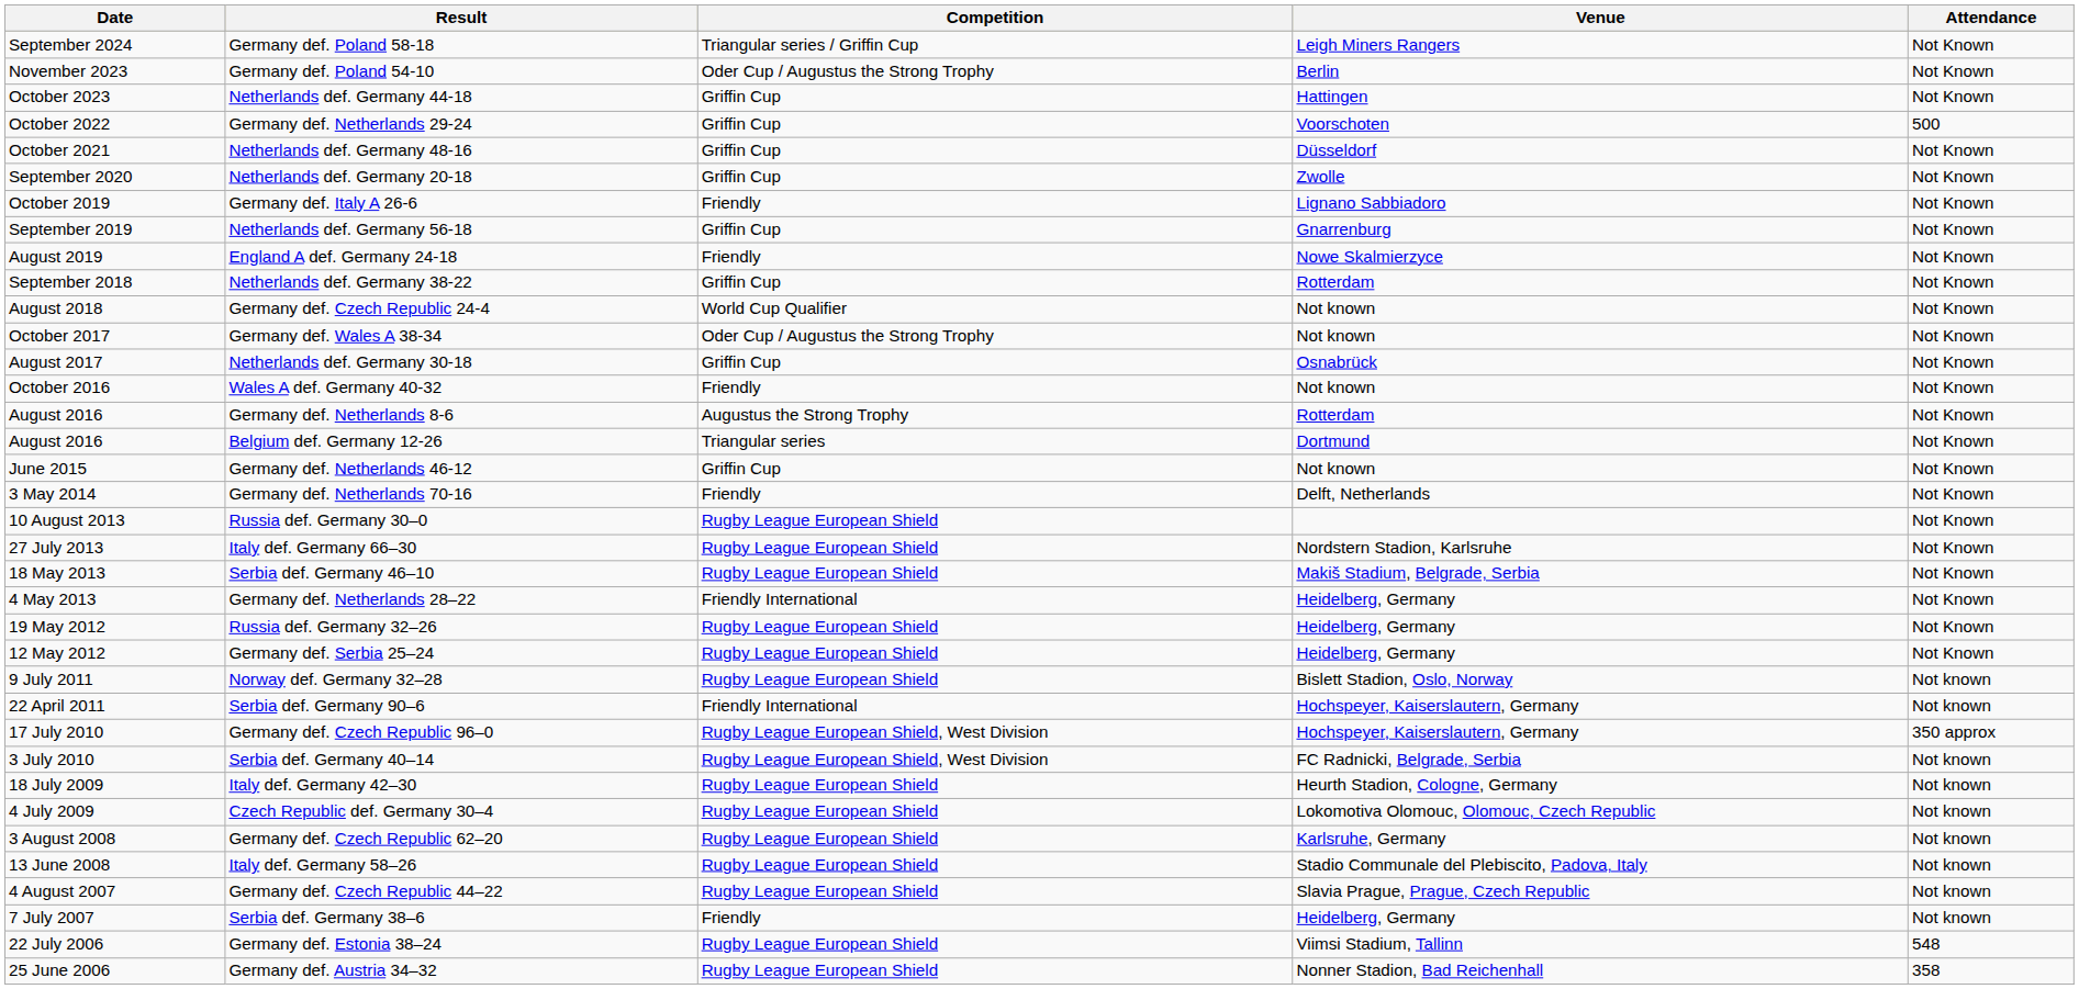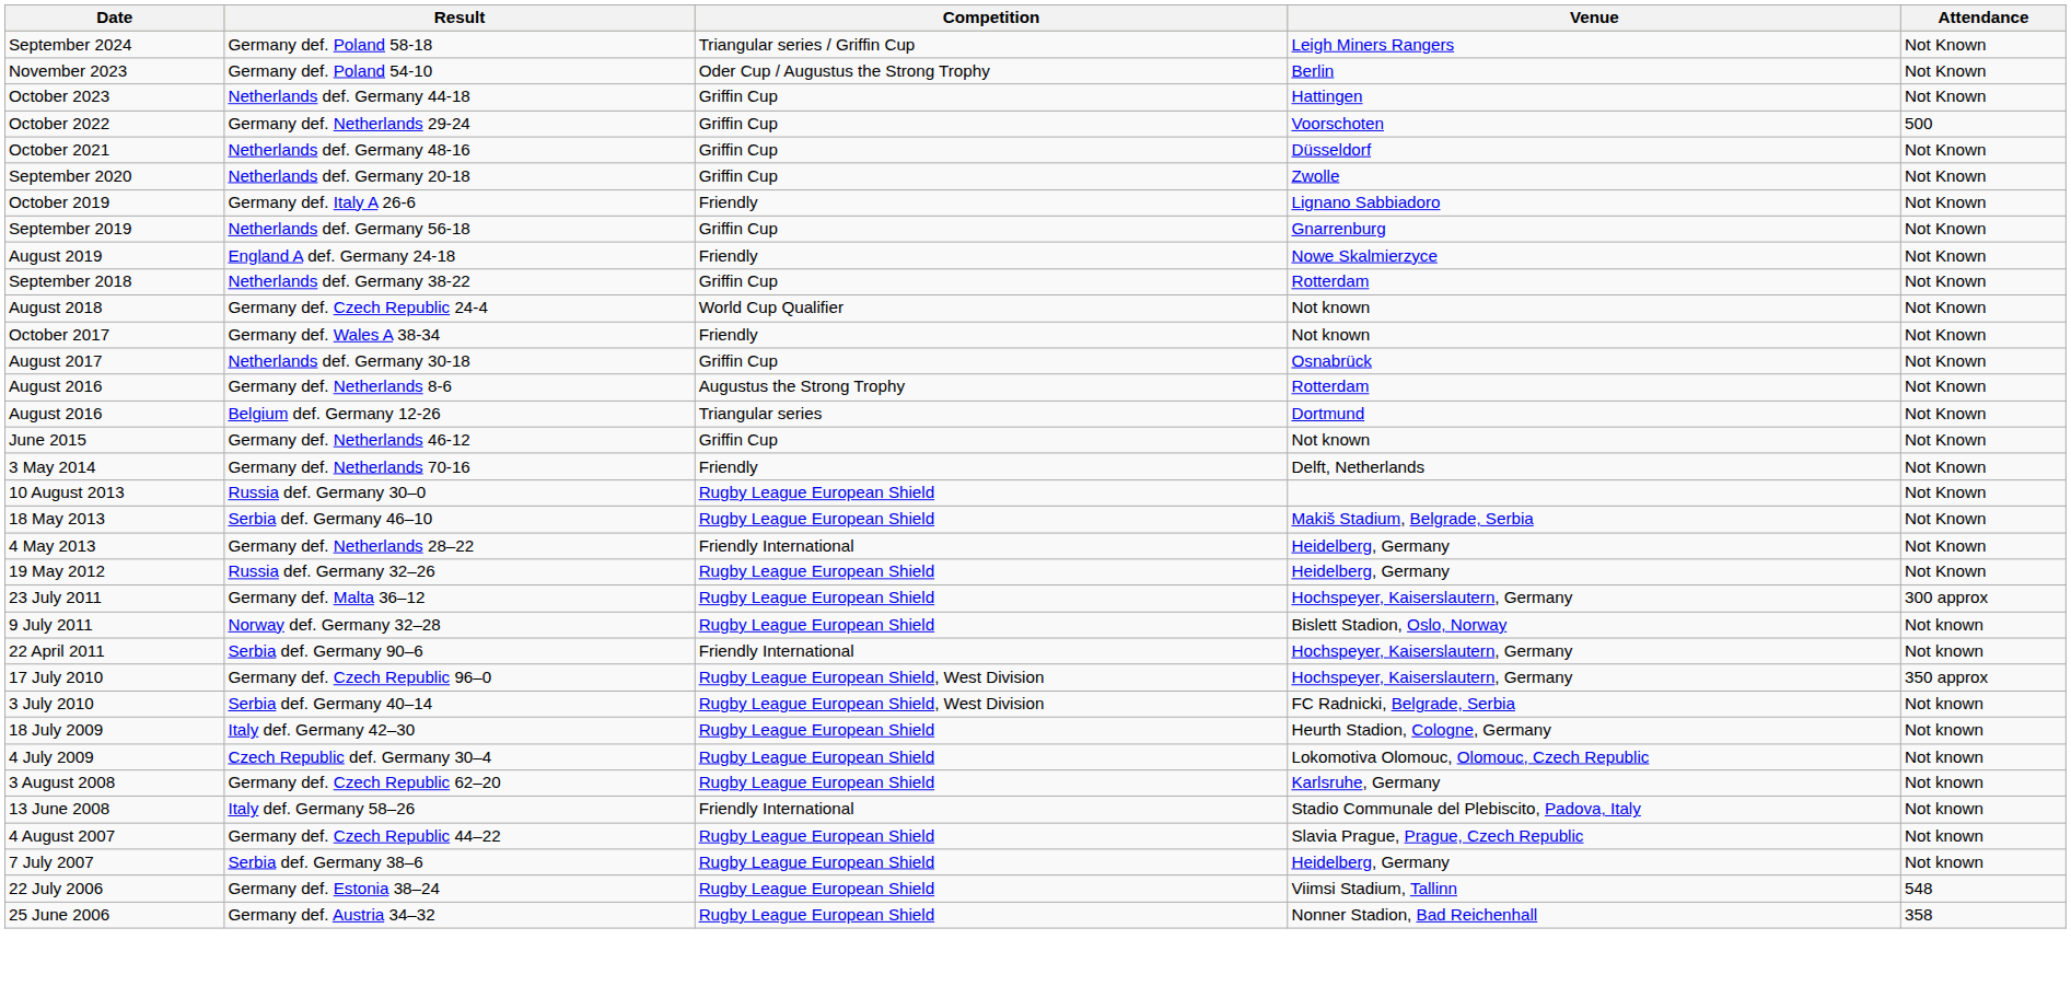Germany def. Wales A 38-34 | Competition: Oder Cup / Augustus the Strong Trophy -> Friendly
- row: October 2016 | Wales A def. Germany 40-32 | Friendly | Not known | Not Known
- row: 27 July 2013 | Italy def. Germany 66–30 | Rugby League European Shield | Nordstern Stadion, Karlsruhe | Not Known
- row: 12 May 2012 | Germany def. Serbia 25–24 | Rugby League European Shield | Heidelberg, Germany | Not Known
+ row: 23 July 2011 | Germany def. Malta 36–12 | Rugby League European Shield | Hochspeyer, Kaiserslautern, Germany | 300 approx
Italy def. Germany 58–26 | Competition: Rugby League European Shield -> Friendly International
Serbia def. Germany 38–6 | Competition: Friendly -> Rugby League European Shield
